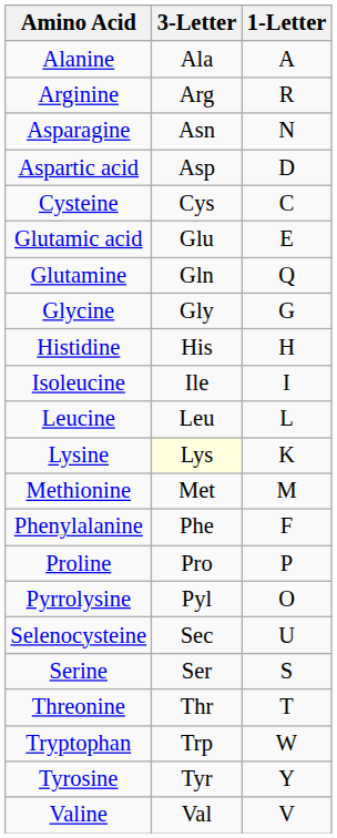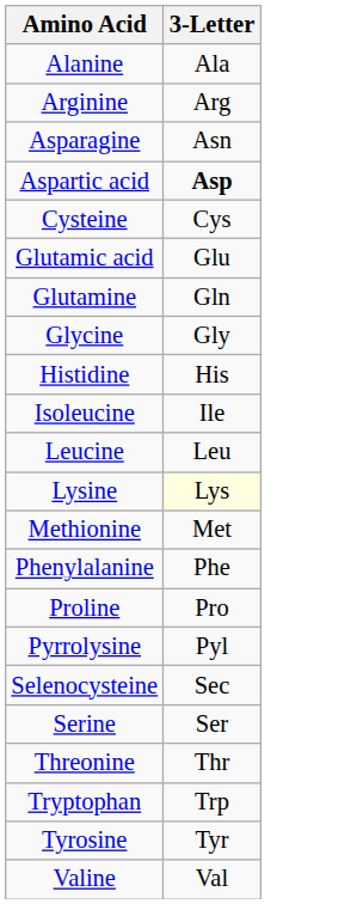- column: 1-Letter | A | R | N | D | C | E | Q | G | H | I | L | K | M | F | P | O | U | S | T | W | Y | V
Aspartic acid | 3-Letter: normal -> bold
